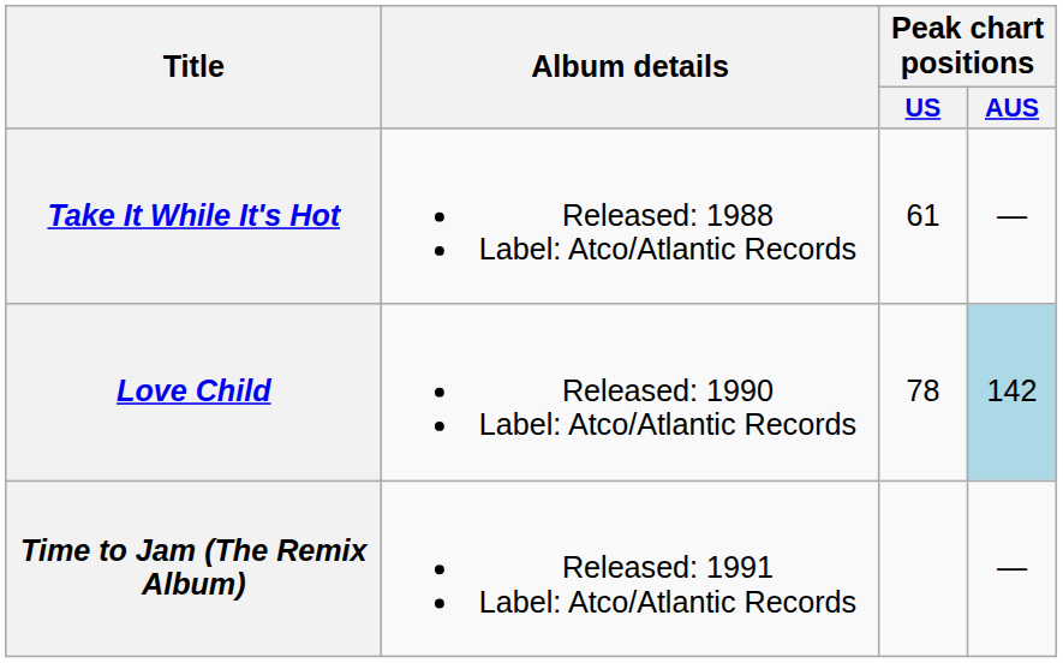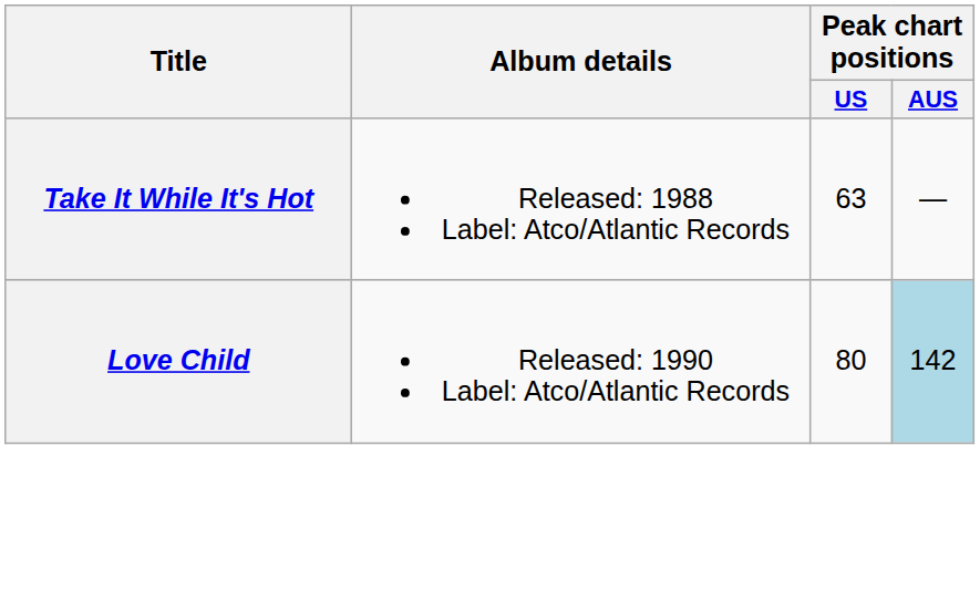Take It While It's Hot | Peak chart positions / US: 61 -> 63
Love Child | Peak chart positions / US: 78 -> 80
- row: Time to Jam (The Remix Album) | Released: 1991 Label: Atco/Atlantic Records | —
